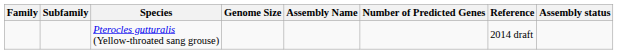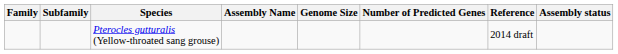columns swapped: Assembly Name <-> Genome Size
